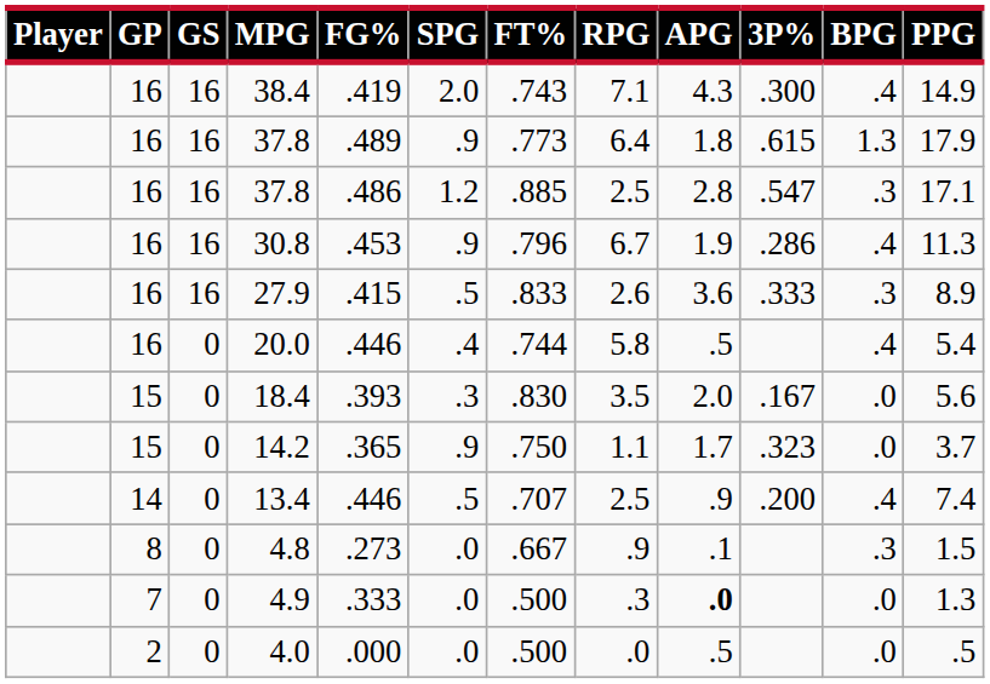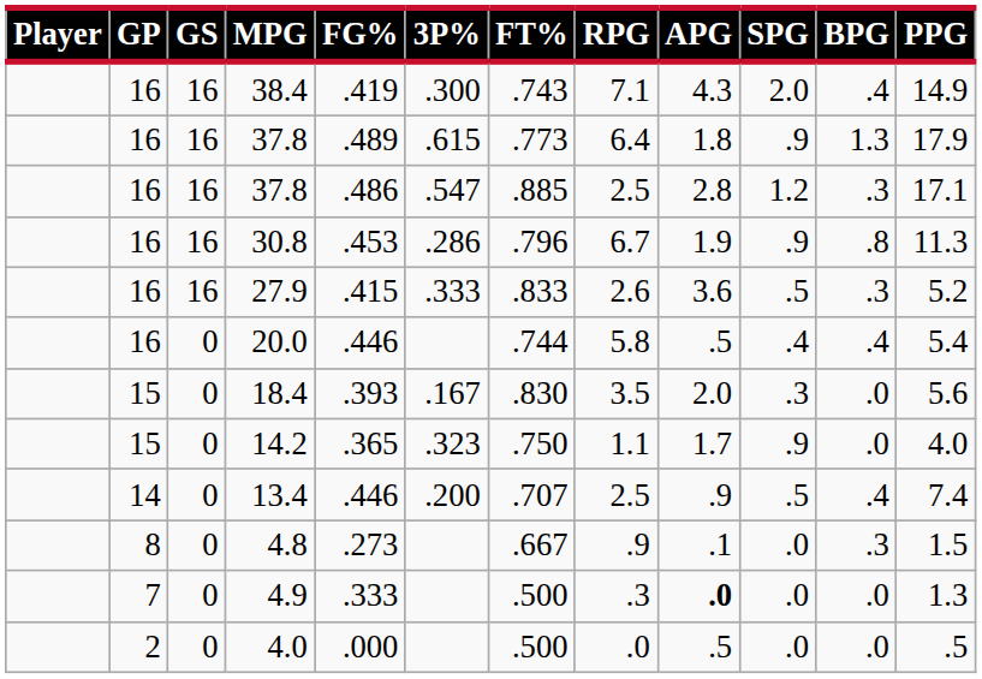columns swapped: 3P% <-> SPG
30.8 | BPG: .4 -> .8
27.9 | PPG: 8.9 -> 5.2
14.2 | PPG: 3.7 -> 4.0
